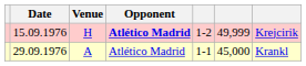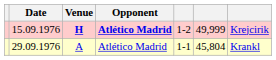15.09.1976 | Venue: normal -> bold
29.09.1976 | column 6: 45,000 -> 45,804
